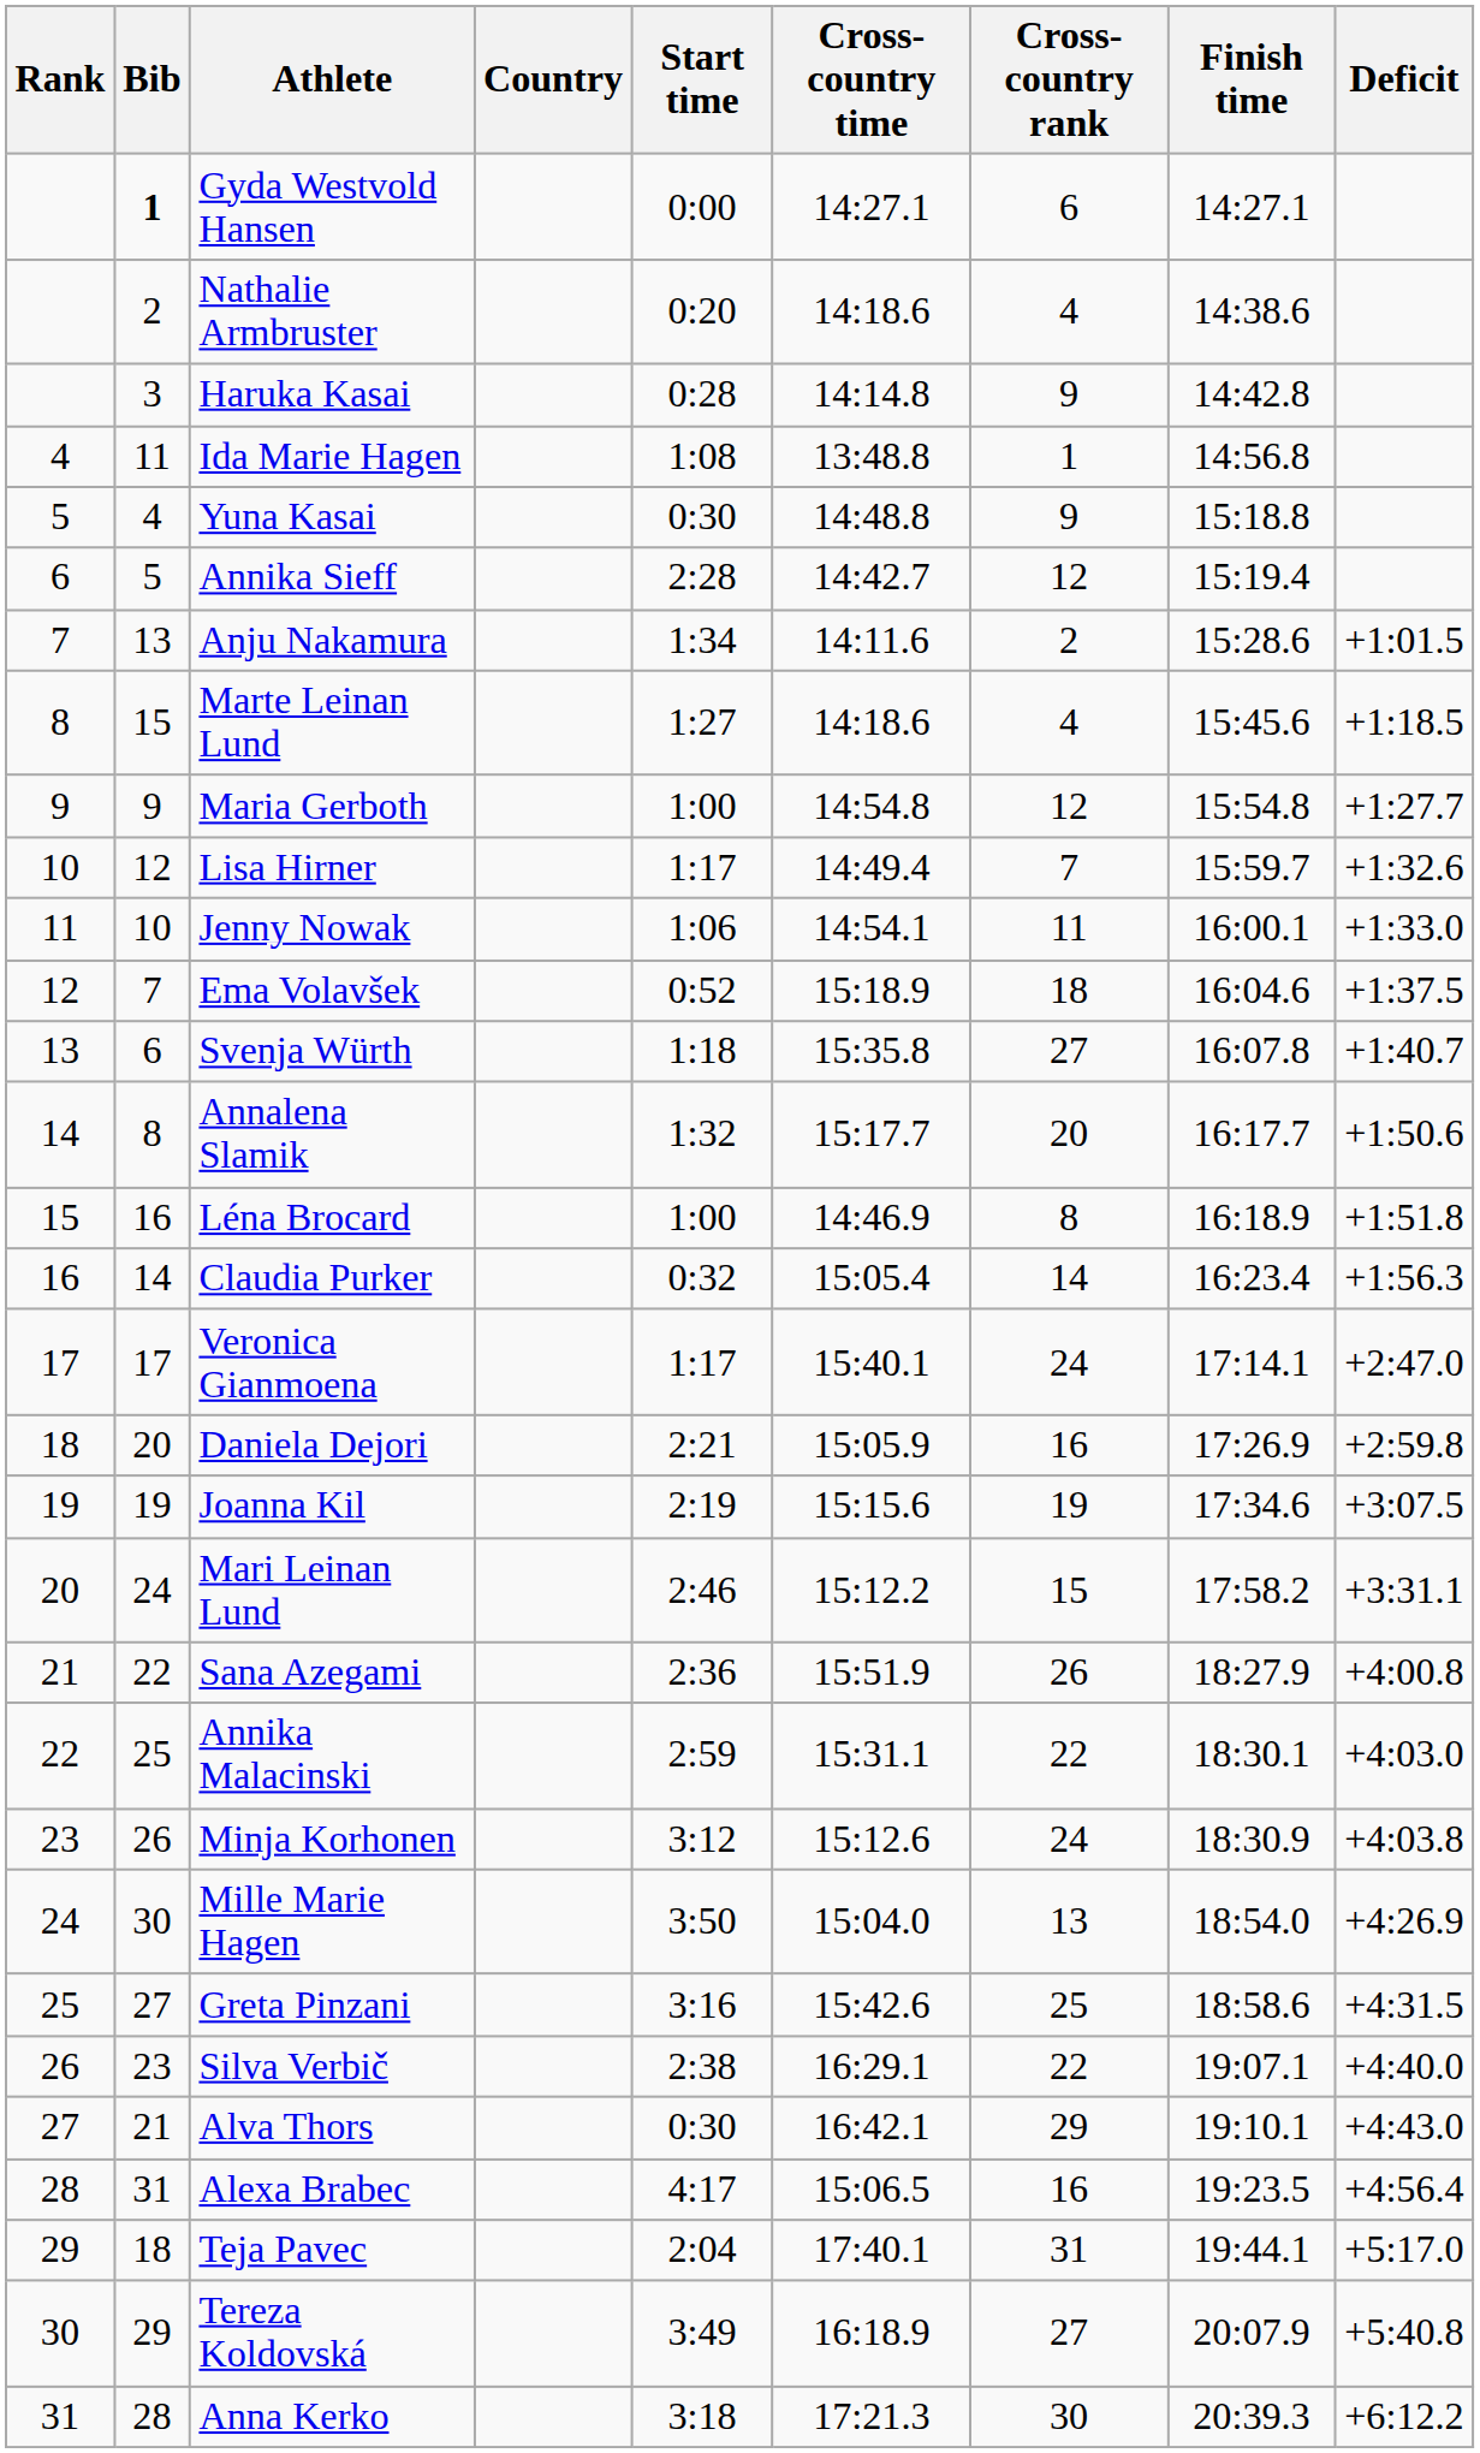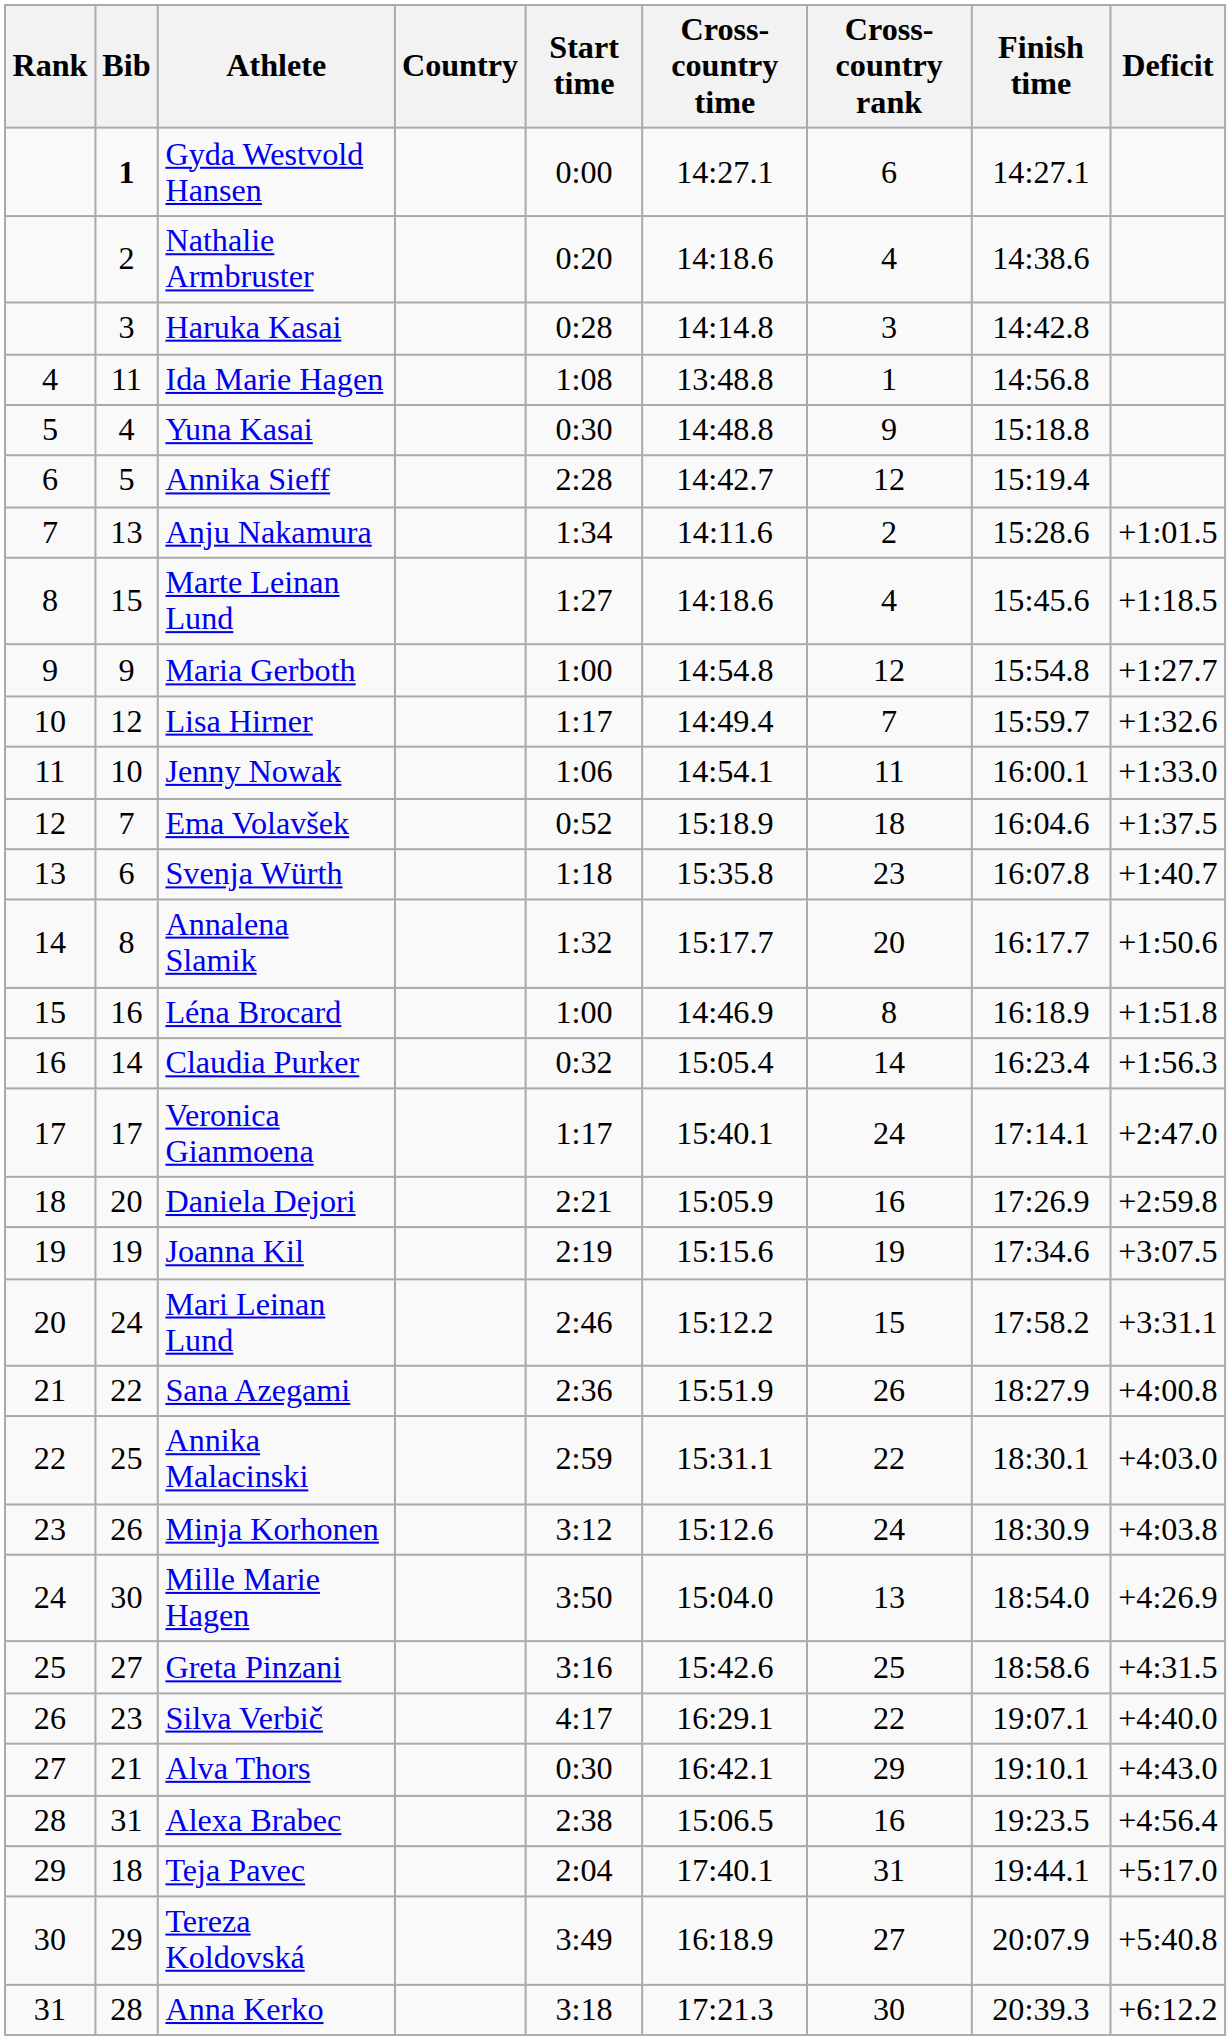Haruka Kasai | Cross-country rank: 9 -> 3
Svenja Würth | Cross-country rank: 27 -> 23
Silva Verbič | Start time: 2:38 -> 4:17
Alexa Brabec | Start time: 4:17 -> 2:38
